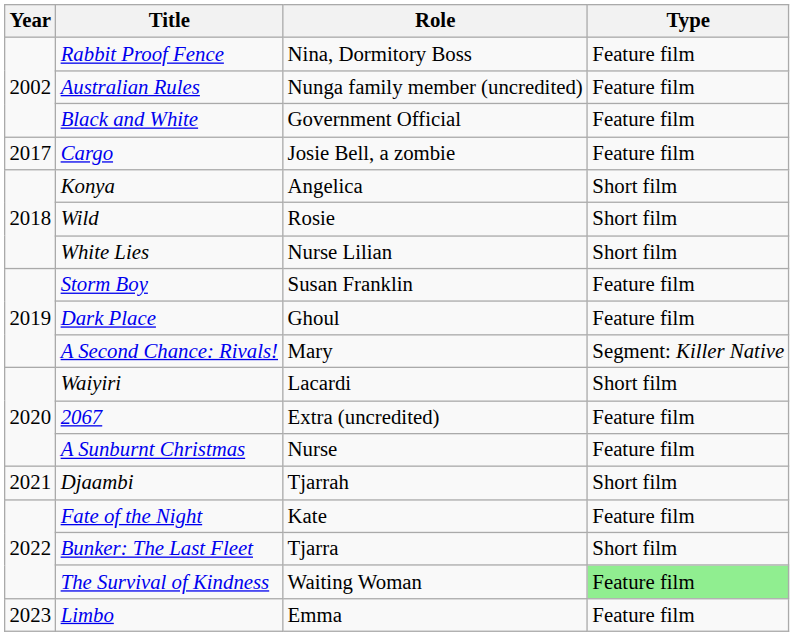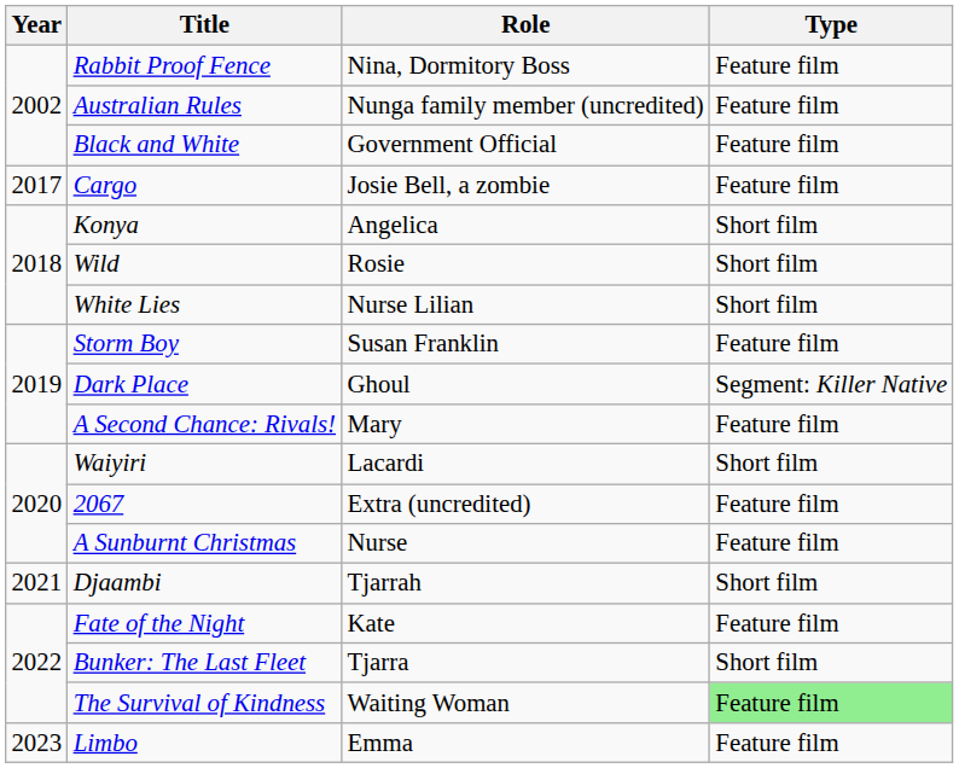Dark Place | Type: Feature film -> Segment: Killer Native
A Second Chance: Rivals! | Type: Segment: Killer Native -> Feature film
